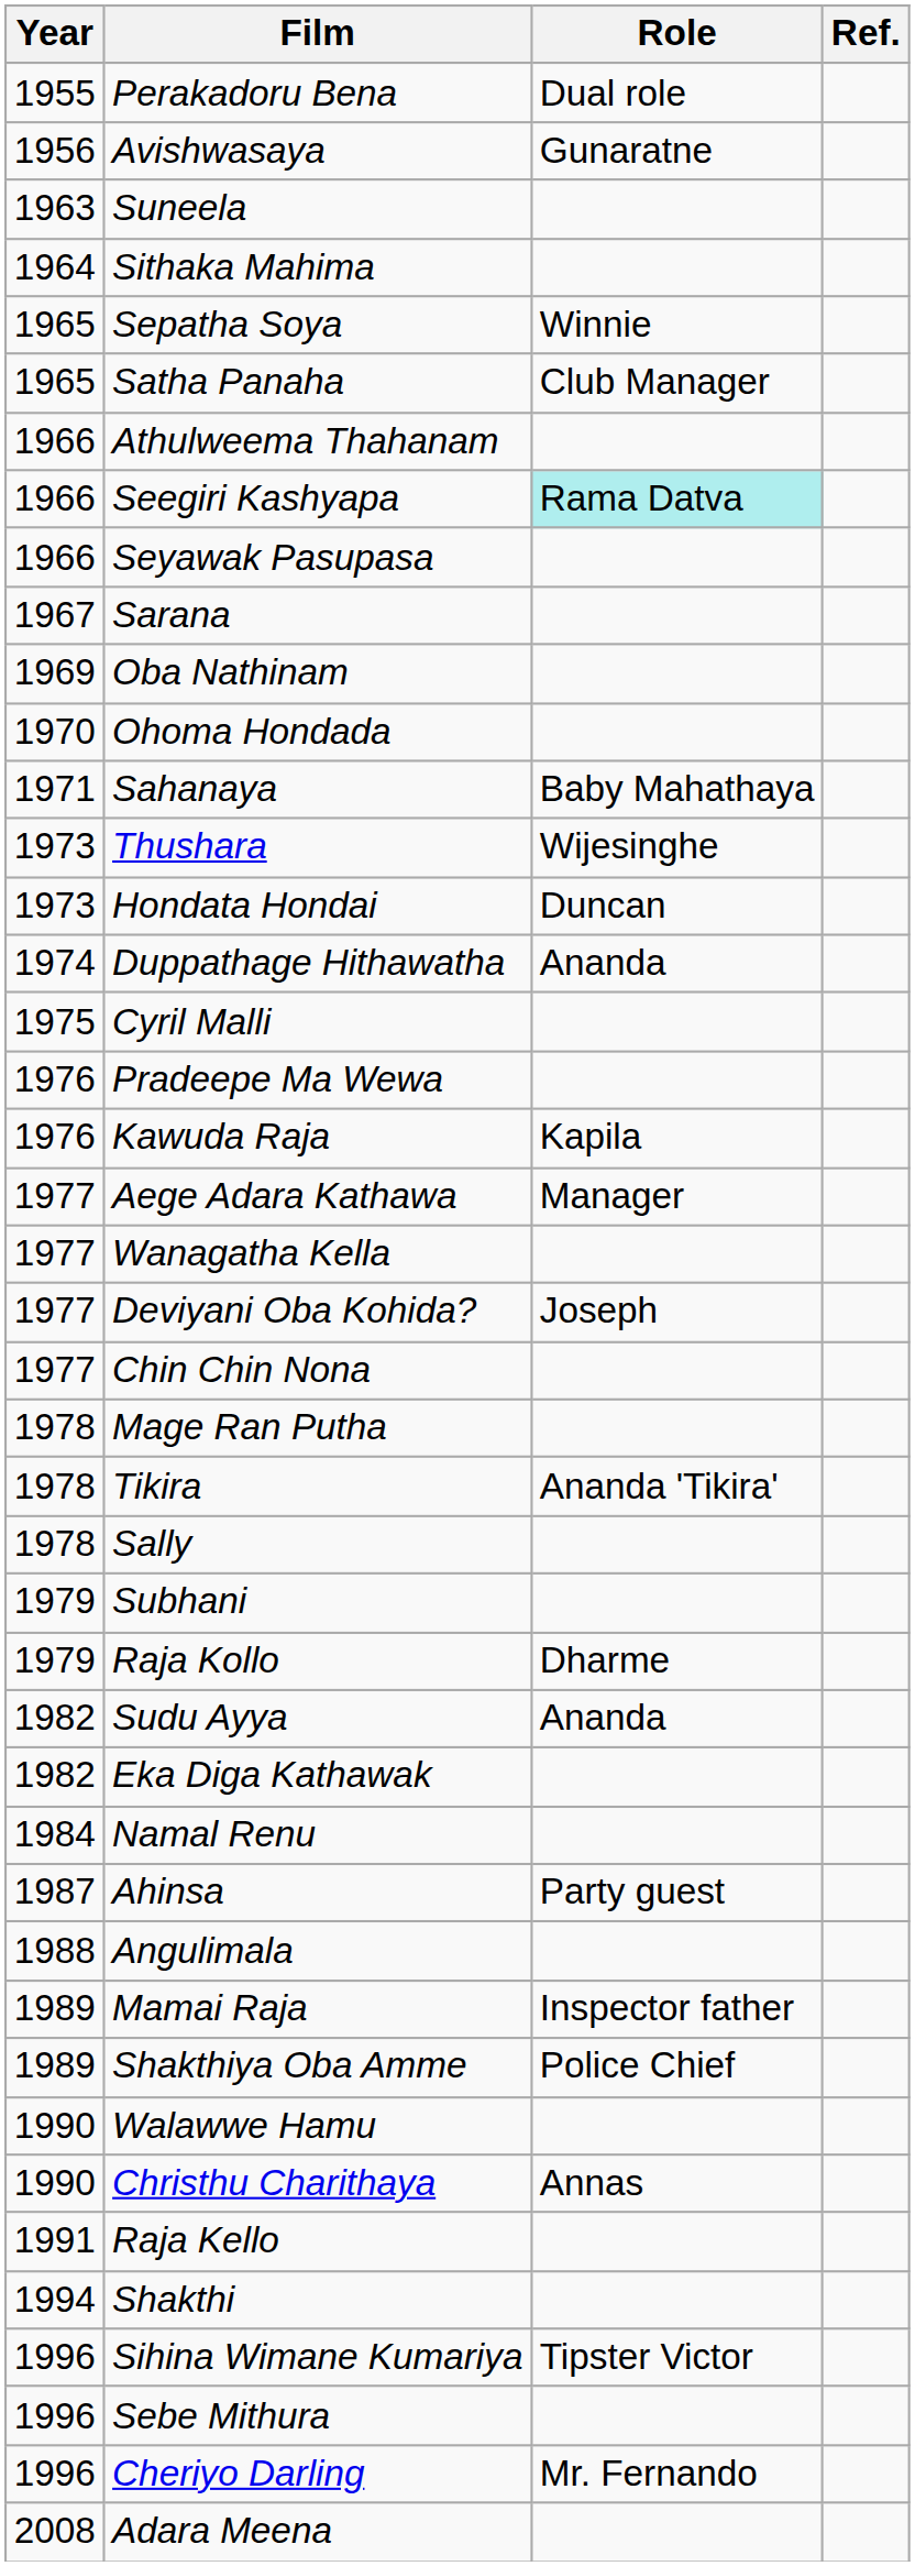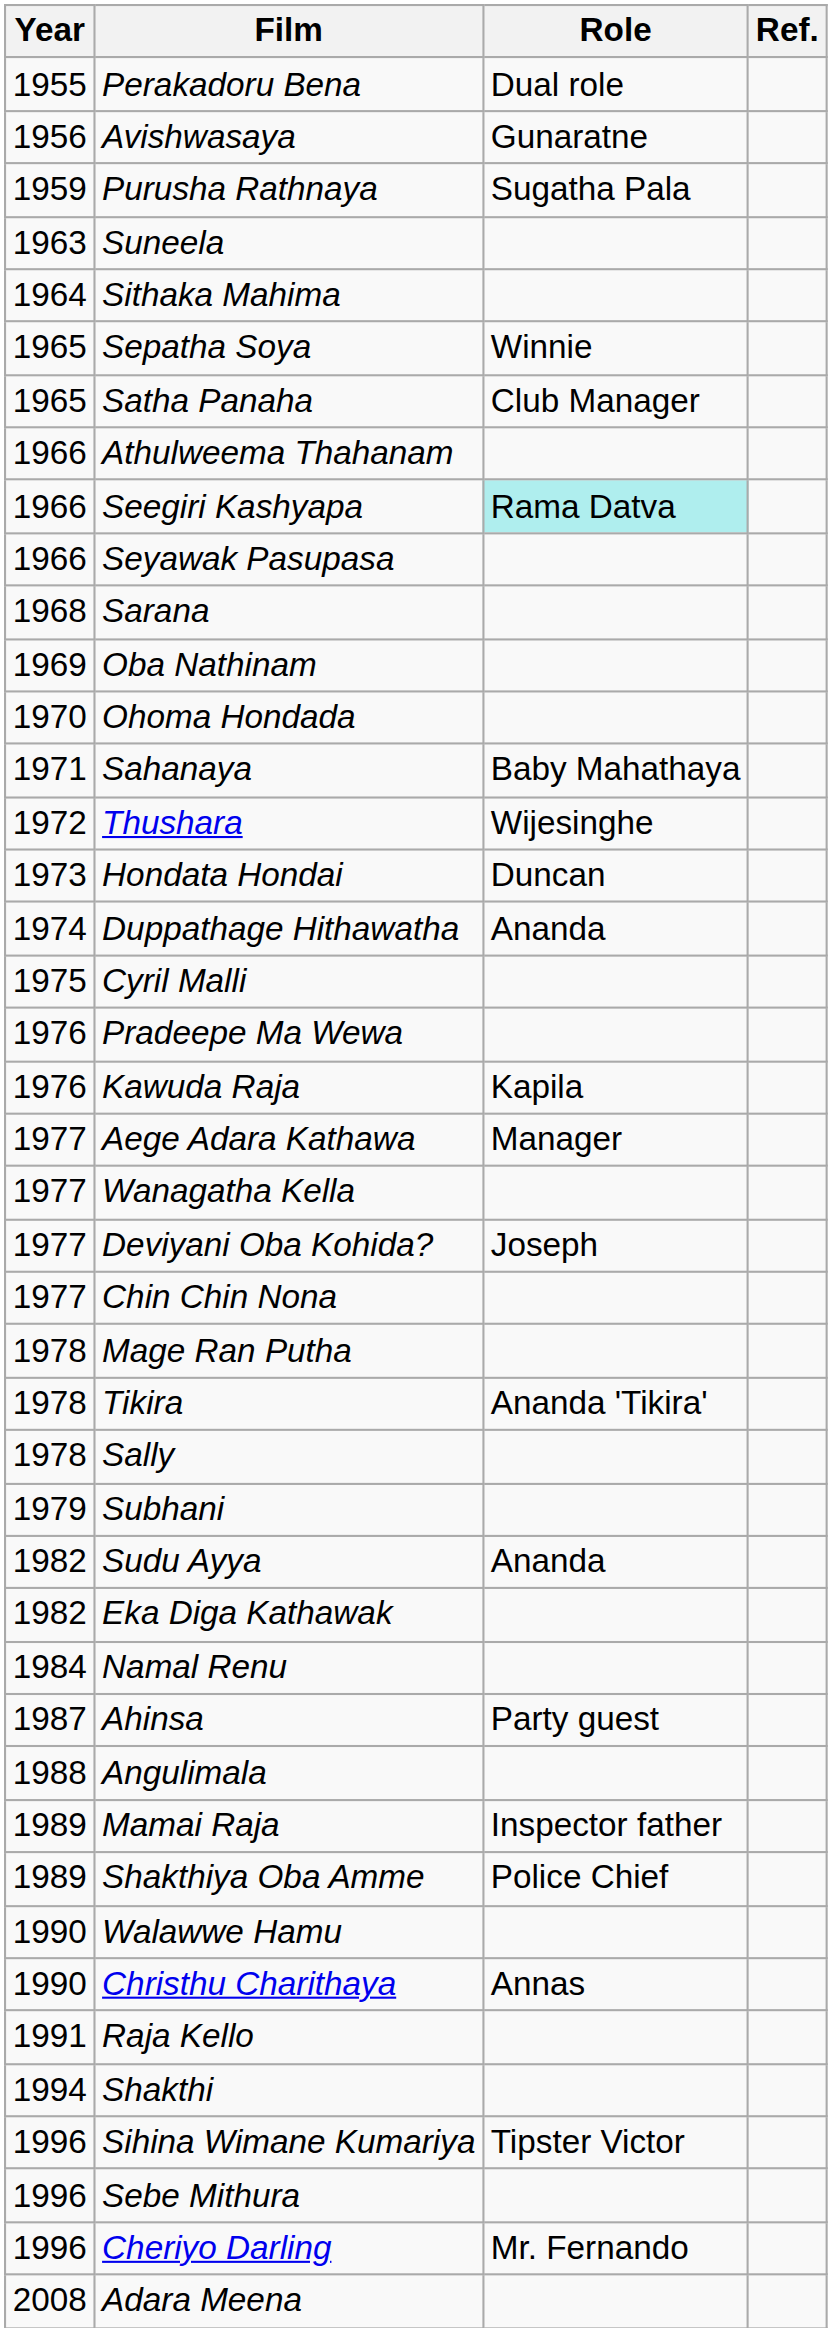+ row: 1959 | Purusha Rathnaya | Sugatha Pala
Sarana | Year: 1967 -> 1968
Thushara | Year: 1973 -> 1972
- row: 1979 | Raja Kollo | Dharme
